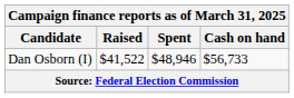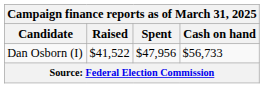Dan Osborn (I) | Spent: $48,946 -> $47,956
